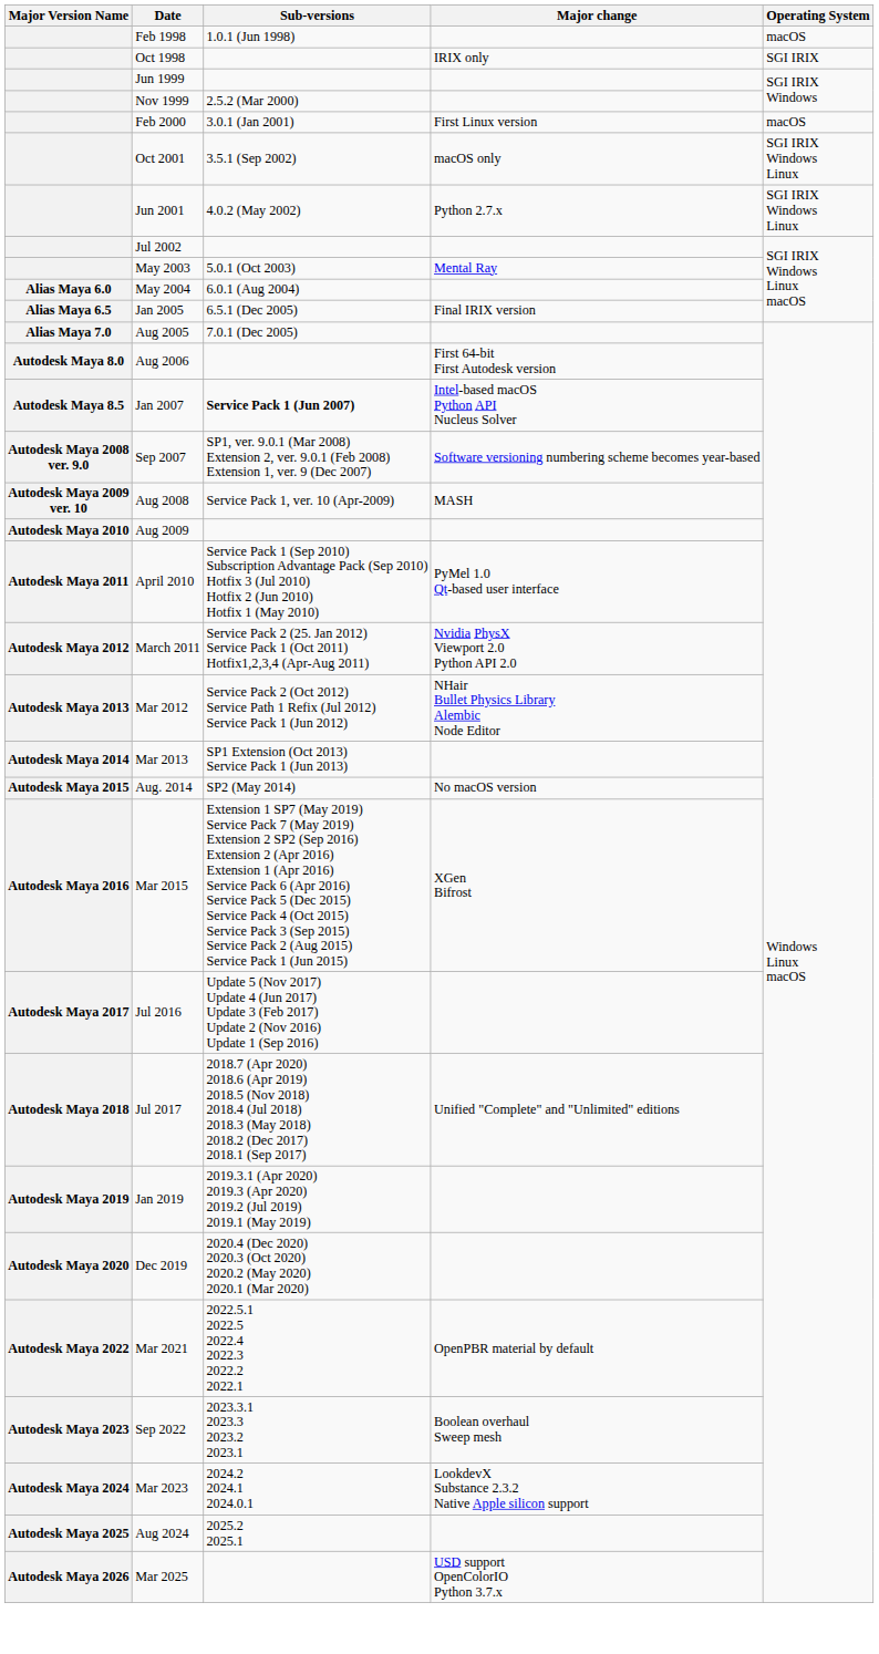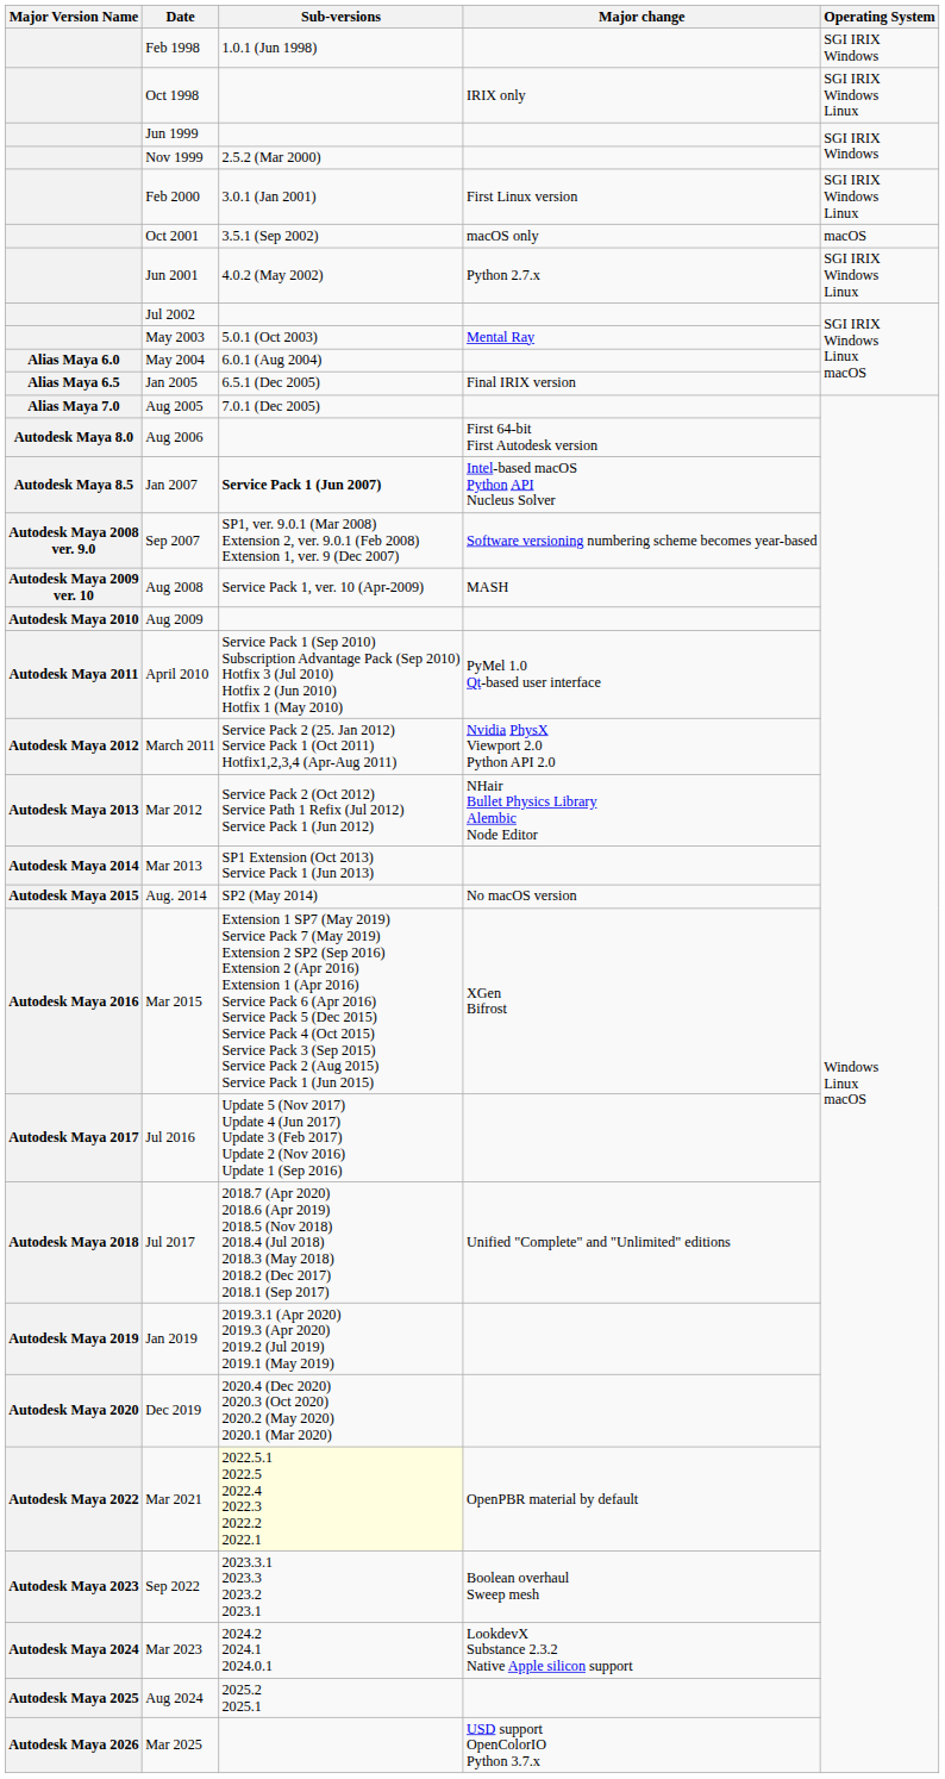Feb 1998 | Operating System: macOS -> SGI IRIX Windows
Oct 1998 | Operating System: SGI IRIX -> SGI IRIX Windows Linux
Feb 2000 | Operating System: macOS -> SGI IRIX Windows Linux
Oct 2001 | Operating System: SGI IRIX Windows Linux -> macOS
Mar 2021 | Sub-versions: no background -> lightyellow background
